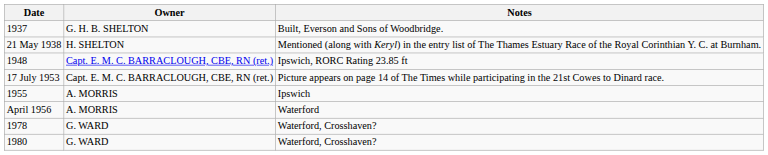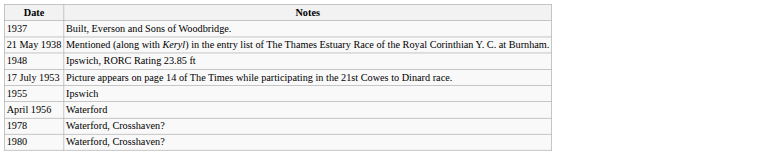- column: Owner | G. H. B. SHELTON | H. SHELTON | Capt. E. M. C. BARRACLOUGH, CBE, RN (ret.) | Capt. E. M. C. BARRACLOUGH, CBE, RN (ret.) | A. MORRIS | A. MORRIS | G. WARD | G. WARD
